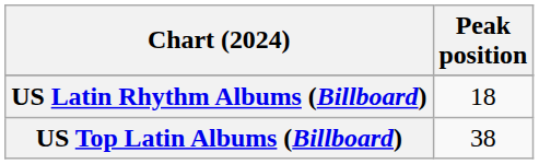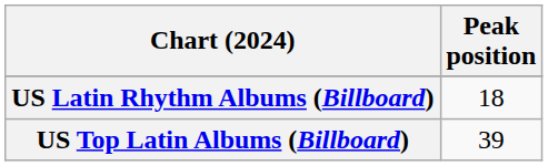US Top Latin Albums (Billboard) | Peak position: 38 -> 39
